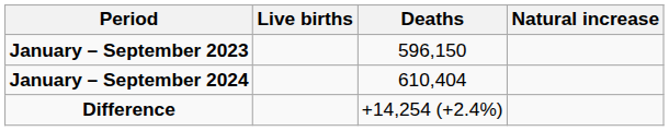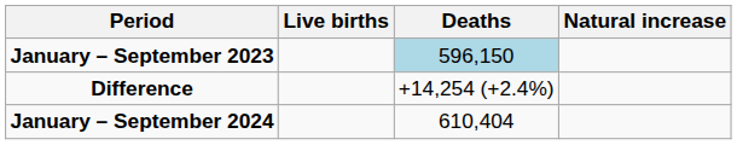January – September 2023 | Deaths: no background -> lightblue background
rows swapped: January – September 2024 <-> Difference
